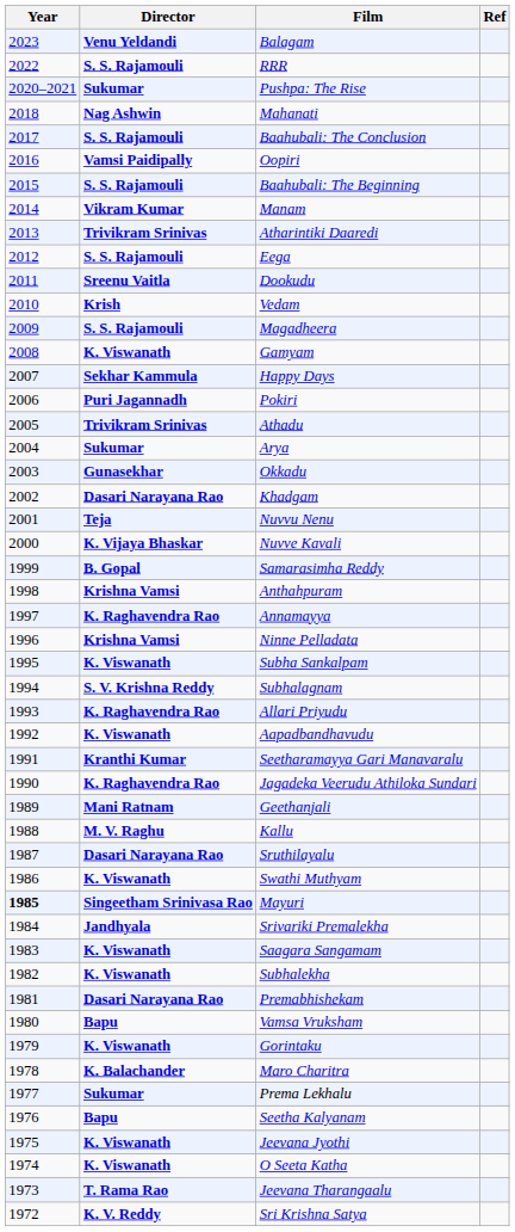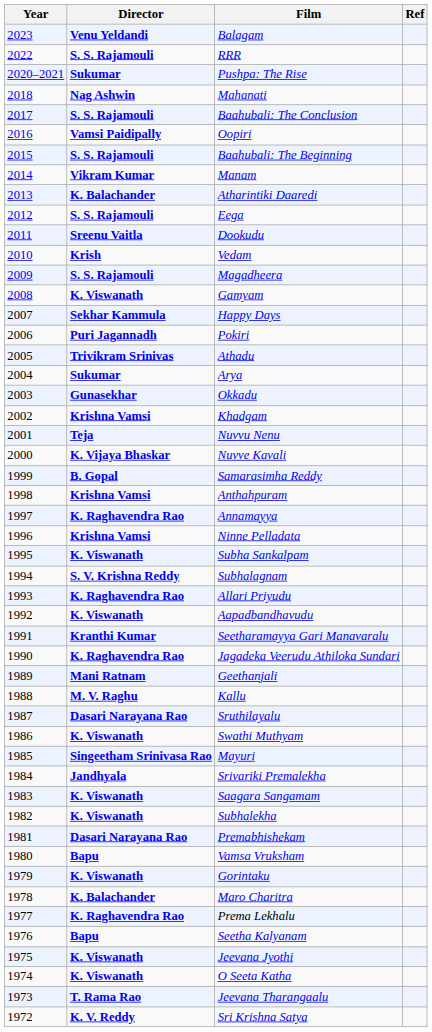Atharintiki Daaredi | Director: Trivikram Srinivas -> K. Balachander
Khadgam | Director: Dasari Narayana Rao -> Krishna Vamsi
Mayuri | Year: bold -> normal
Prema Lekhalu | Director: Sukumar -> K. Raghavendra Rao
